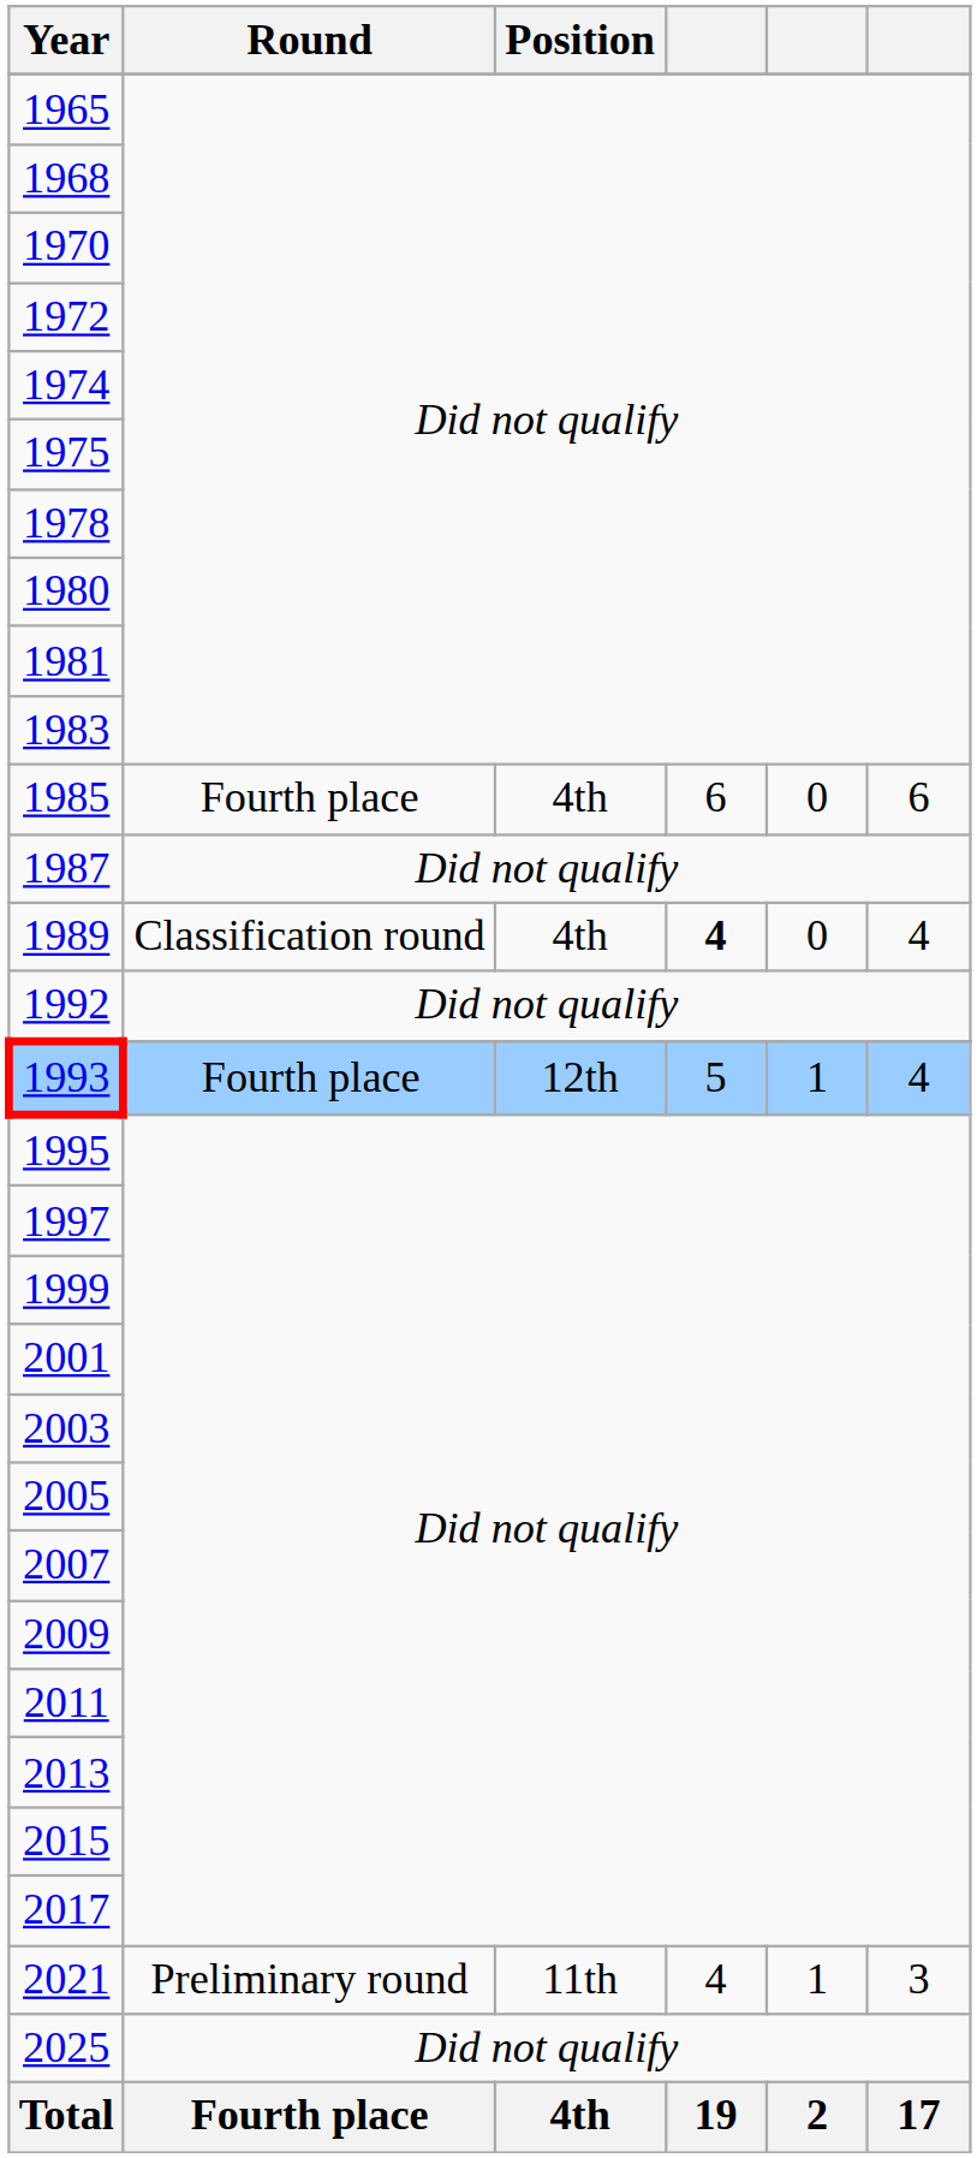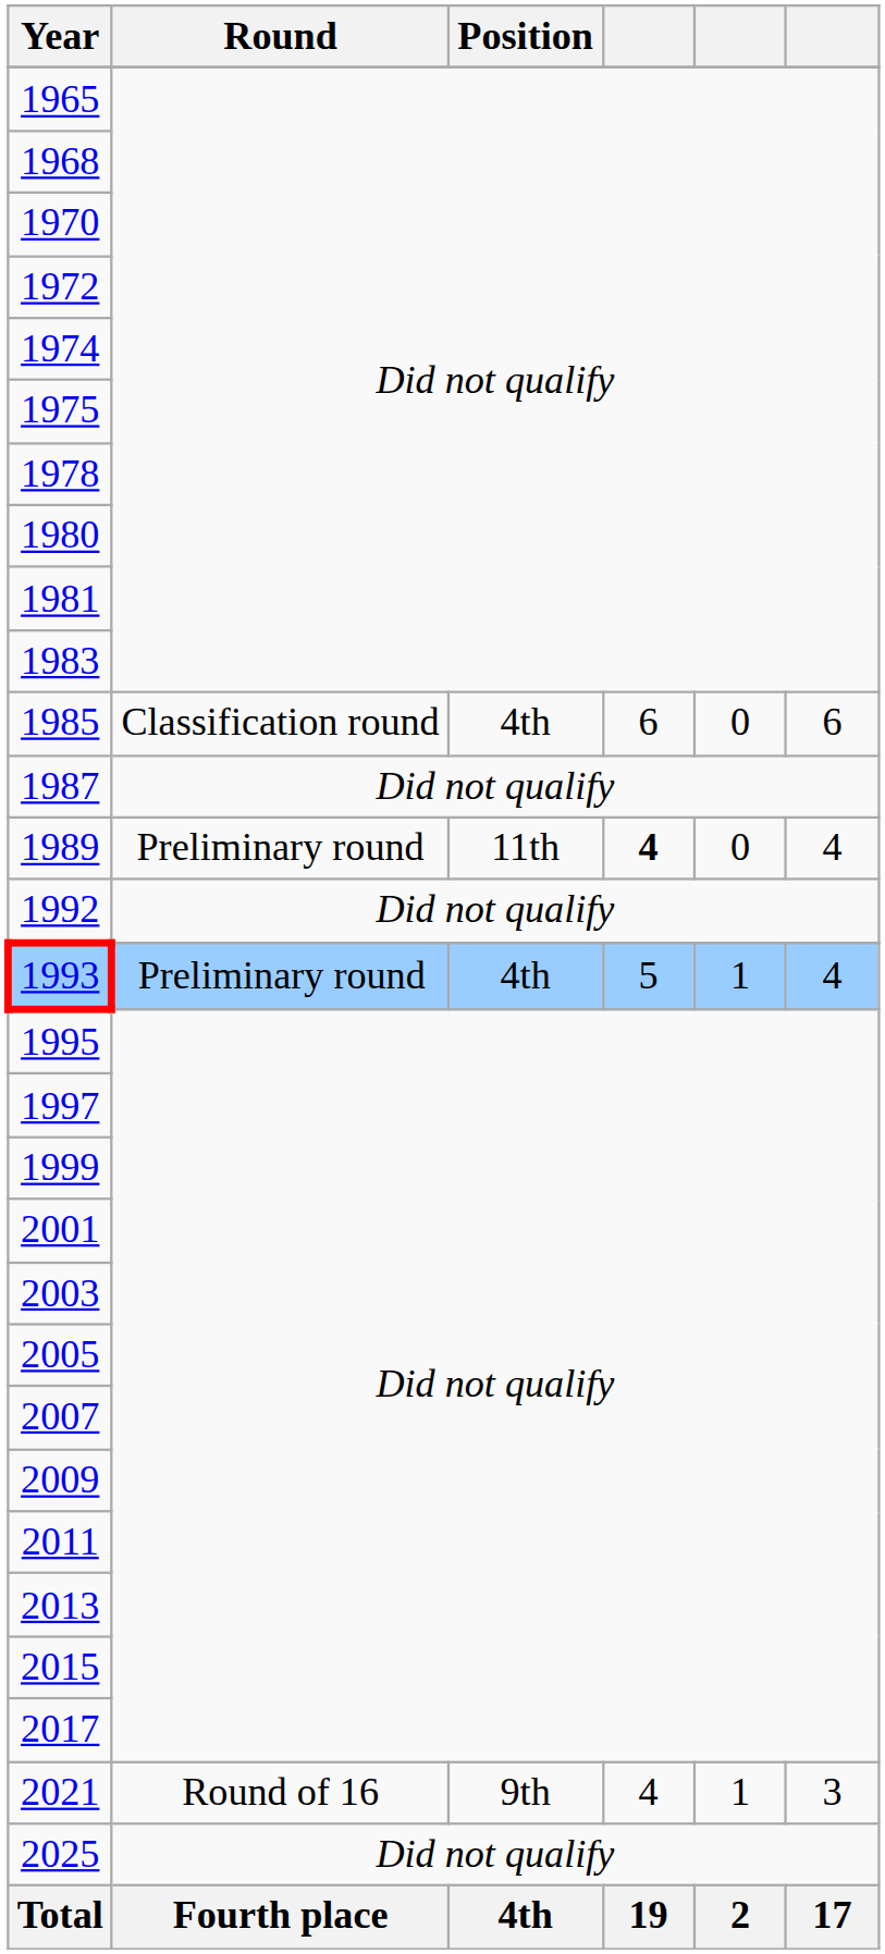1985 | Round: Fourth place -> Classification round
1989 | Round: Classification round -> Preliminary round
1989 | Position: 4th -> 11th
1993 | Round: Fourth place -> Preliminary round
1993 | Position: 12th -> 4th
2021 | Round: Preliminary round -> Round of 16
2021 | Position: 11th -> 9th
